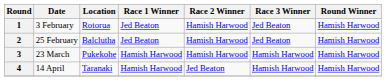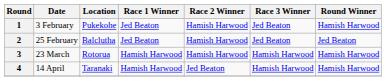1 | Location: Rotorua -> Pukekohe
2 | Round Winner: Hamish Harwood -> Jed Beaton
3 | Location: Pukekohe -> Rotorua
